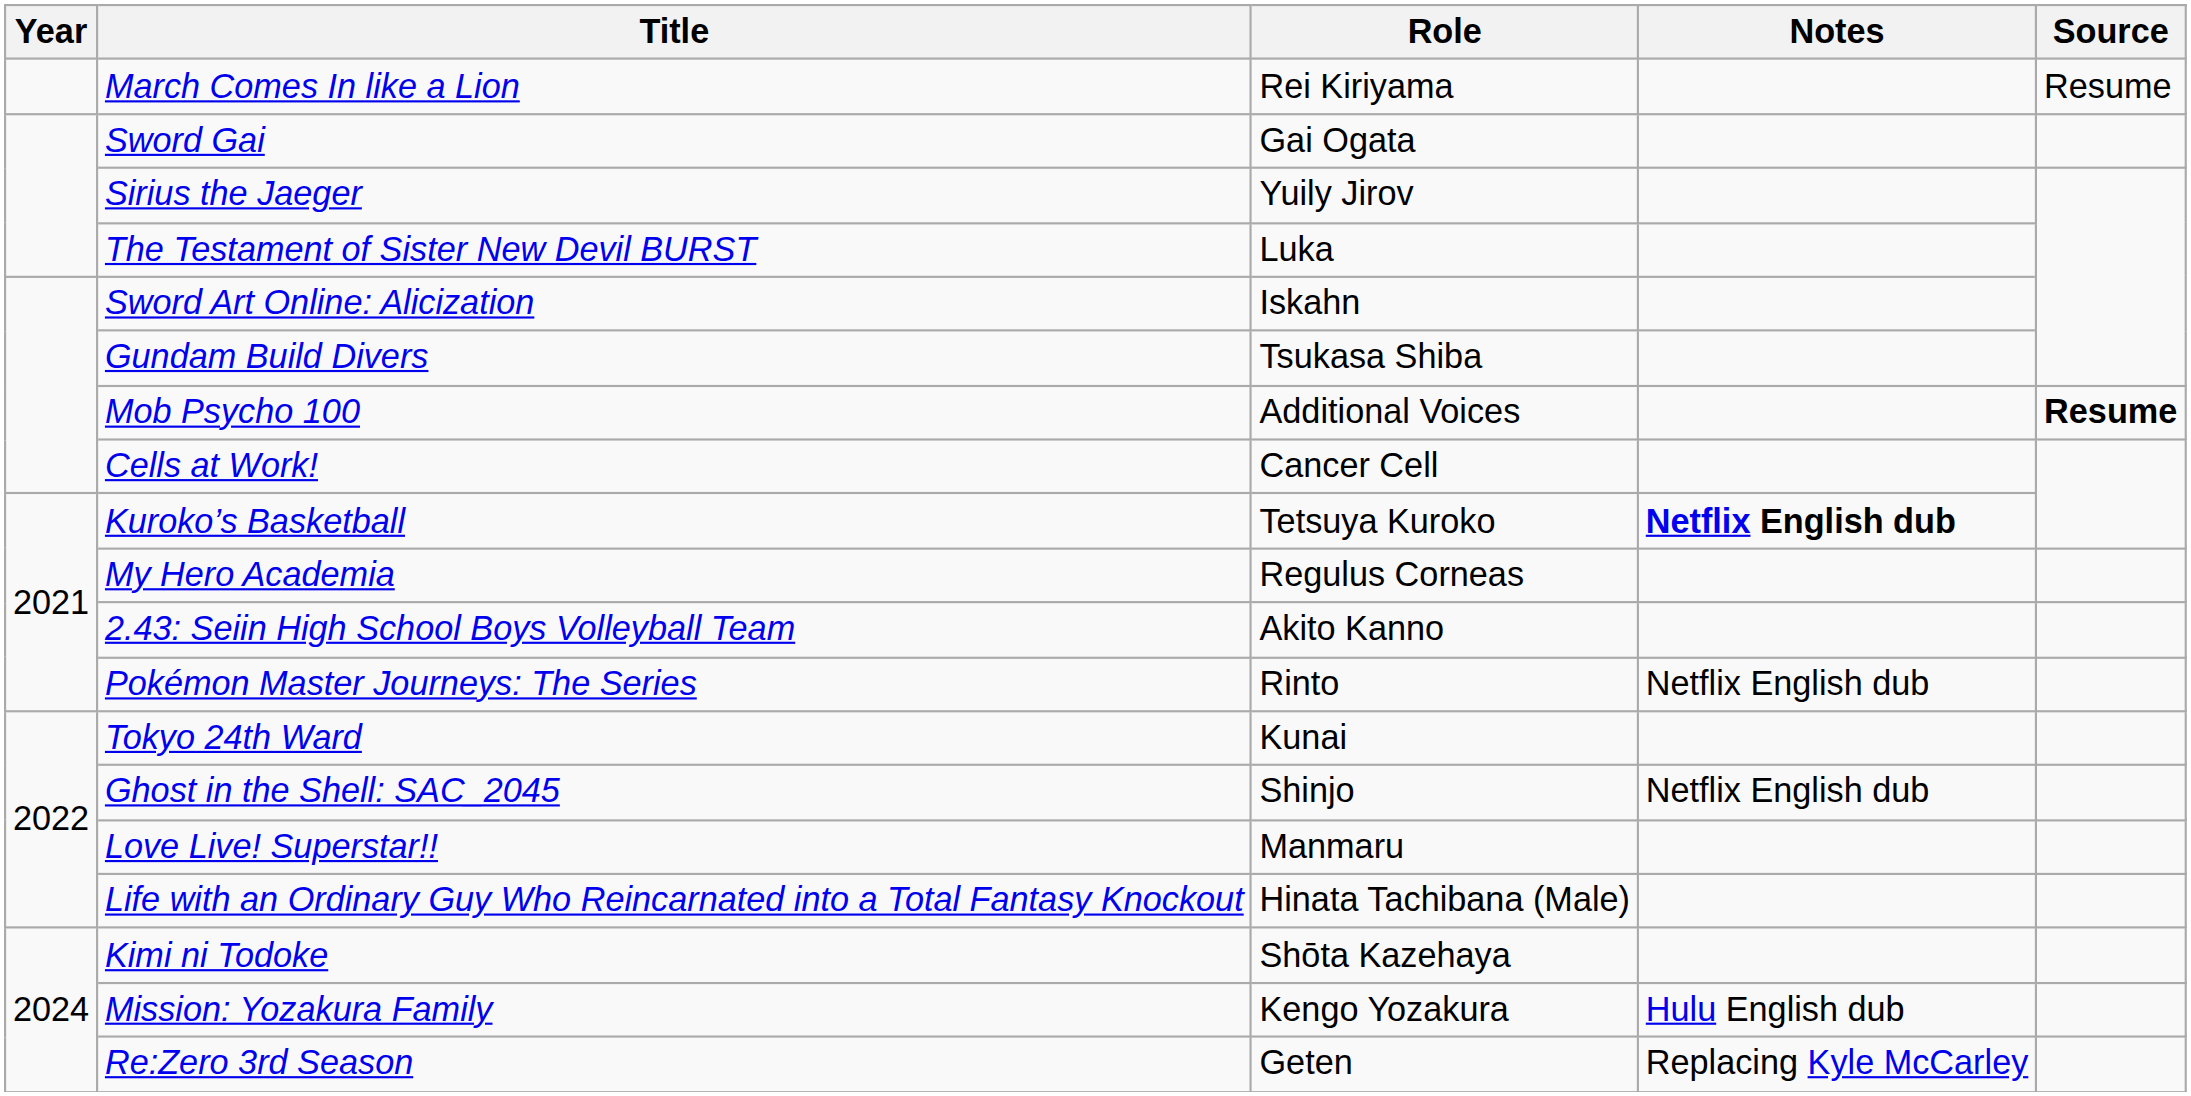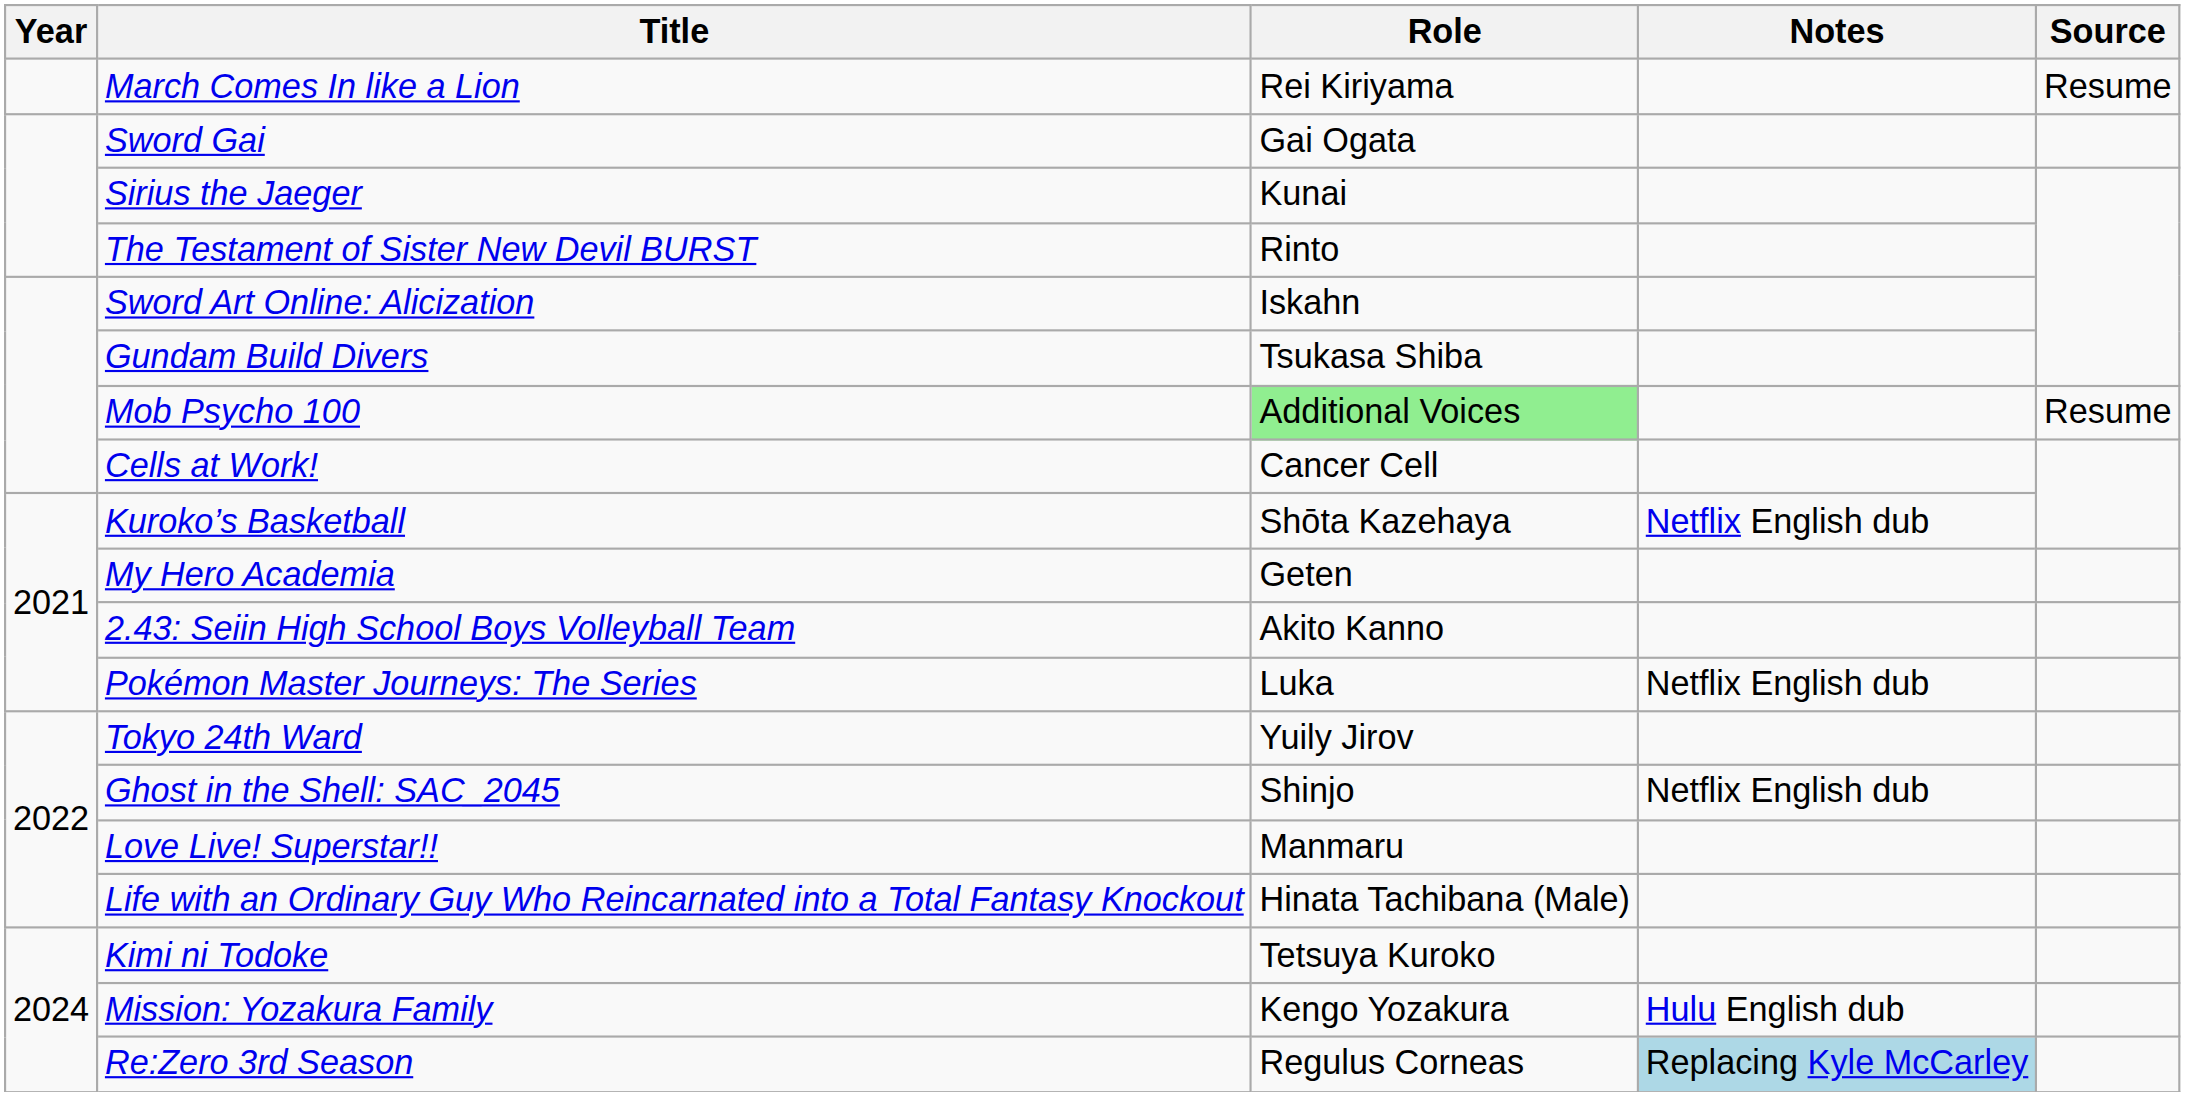Sirius the Jaeger | Role: Yuily Jirov -> Kunai
The Testament of Sister New Devil BURST | Role: Luka -> Rinto
Mob Psycho 100 | Role: no background -> lightgreen background
Mob Psycho 100 | Source: bold -> normal
Kuroko’s Basketball | Role: Tetsuya Kuroko -> Shōta Kazehaya
Kuroko’s Basketball | Notes: bold -> normal
My Hero Academia | Role: Regulus Corneas -> Geten
Pokémon Master Journeys: The Series | Role: Rinto -> Luka
Tokyo 24th Ward | Role: Kunai -> Yuily Jirov
Kimi ni Todoke | Role: Shōta Kazehaya -> Tetsuya Kuroko
Re:Zero 3rd Season | Role: Geten -> Regulus Corneas
Re:Zero 3rd Season | Notes: no background -> lightblue background
